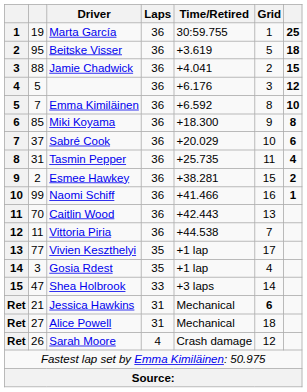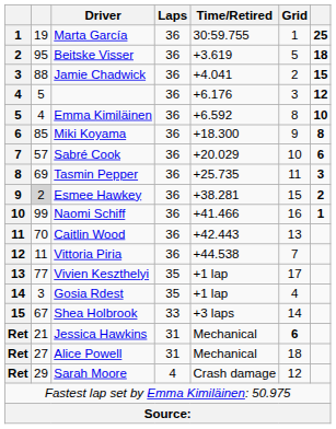Emma Kimiläinen | column 2: 7 -> 4
Sabré Cook | column 2: 37 -> 57
Tasmin Pepper | column 2: 31 -> 69
Tasmin Pepper | column 7: 4 -> 3
Esmee Hawkey | column 2: no background -> lightgrey background
Shea Holbrook | column 2: 47 -> 67
Sarah Moore | column 2: 26 -> 29
